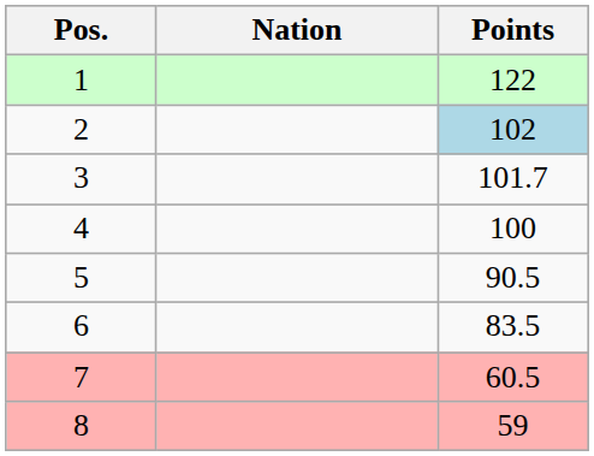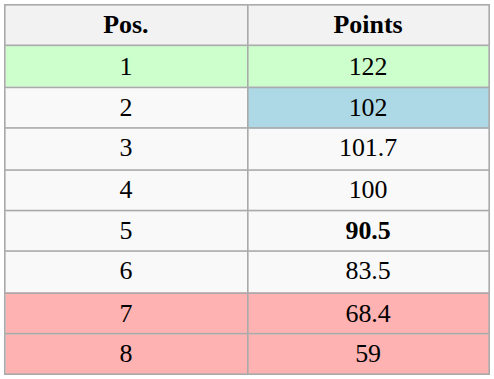- column: Nation
5 | Points: normal -> bold
7 | Points: 60.5 -> 68.4
